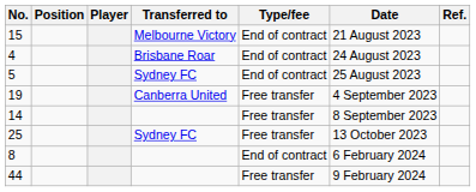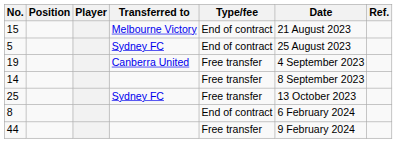- row: 4 | Brisbane Roar | End of contract | 24 August 2023
